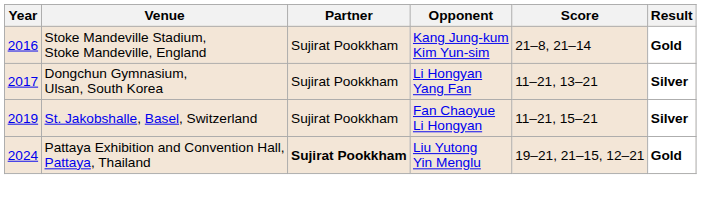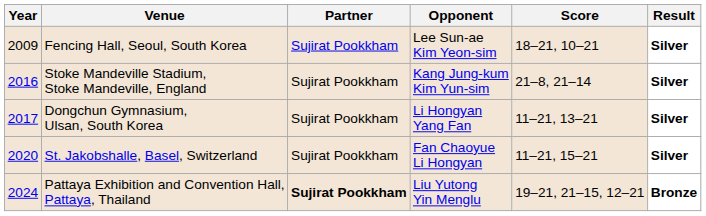+ row: 2009 | Fencing Hall, Seoul, South Korea | Sujirat Pookkham | Lee Sun-ae Kim Yeon-sim | 18–21, 10–21 | Silver
Stoke Mandeville Stadium, Stoke Mandeville, England | Result: Gold -> Silver
St. Jakobshalle, Basel, Switzerland | Year: 2019 -> 2020
Pattaya Exhibition and Convention Hall, Pattaya, Thailand | Result: Gold -> Bronze
